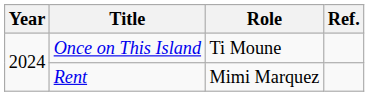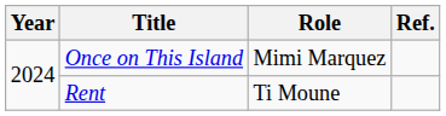Once on This Island | Role: Ti Moune -> Mimi Marquez
Rent | Role: Mimi Marquez -> Ti Moune
